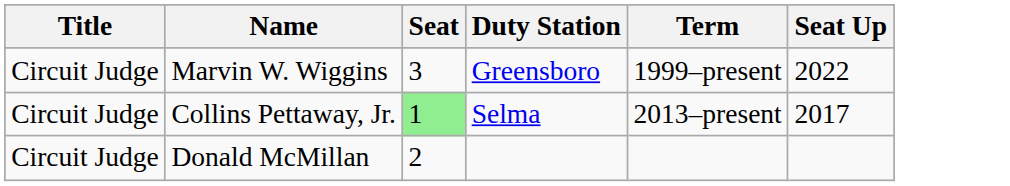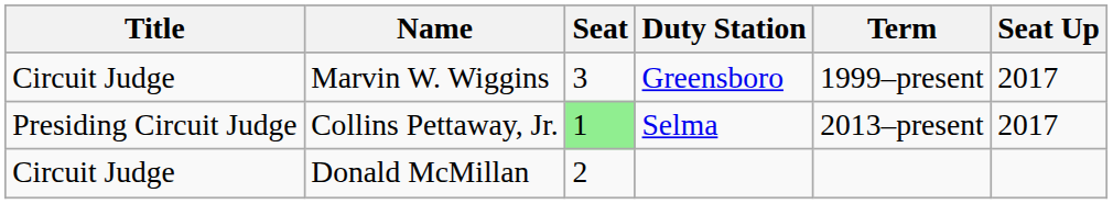Marvin W. Wiggins | Seat Up: 2022 -> 2017
Collins Pettaway, Jr. | Title: Circuit Judge -> Presiding Circuit Judge
